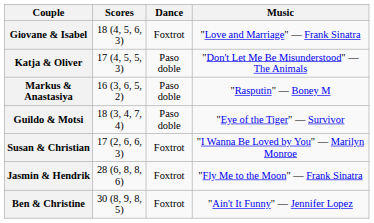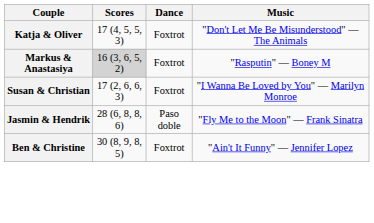- row: Giovane & Isabel | 18 (4, 5, 6, 3) | Foxtrot | "Love and Marriage" — Frank Sinatra
Katja & Oliver | Dance: Paso doble -> Foxtrot
Markus & Anastasiya | Scores: no background -> lightgrey background
Markus & Anastasiya | Dance: Paso doble -> Foxtrot
- row: Guildo & Motsi | 18 (3, 4, 7, 4) | Paso doble | "Eye of the Tiger" — Survivor
Jasmin & Hendrik | Dance: Foxtrot -> Paso doble
